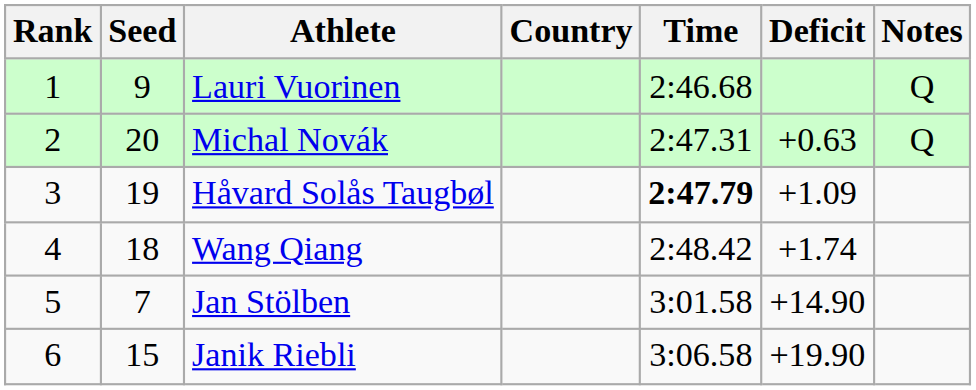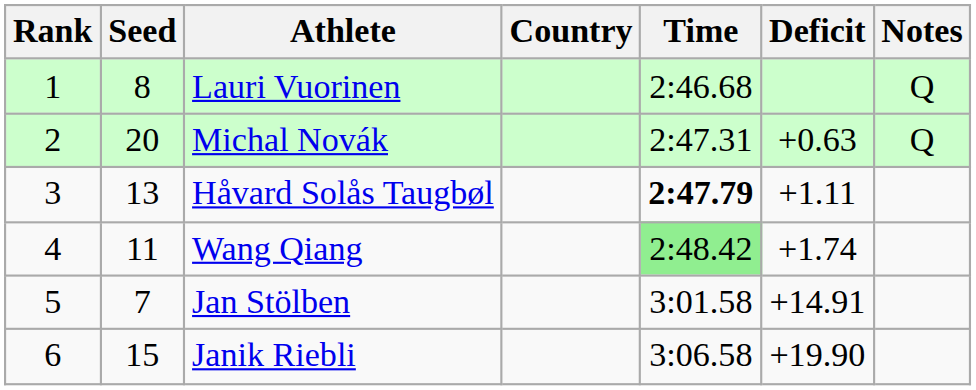Lauri Vuorinen | Seed: 9 -> 8
Håvard Solås Taugbøl | Seed: 19 -> 13
Håvard Solås Taugbøl | Deficit: +1.09 -> +1.11
Wang Qiang | Seed: 18 -> 11
Wang Qiang | Time: no background -> lightgreen background
Jan Stölben | Deficit: +14.90 -> +14.91
